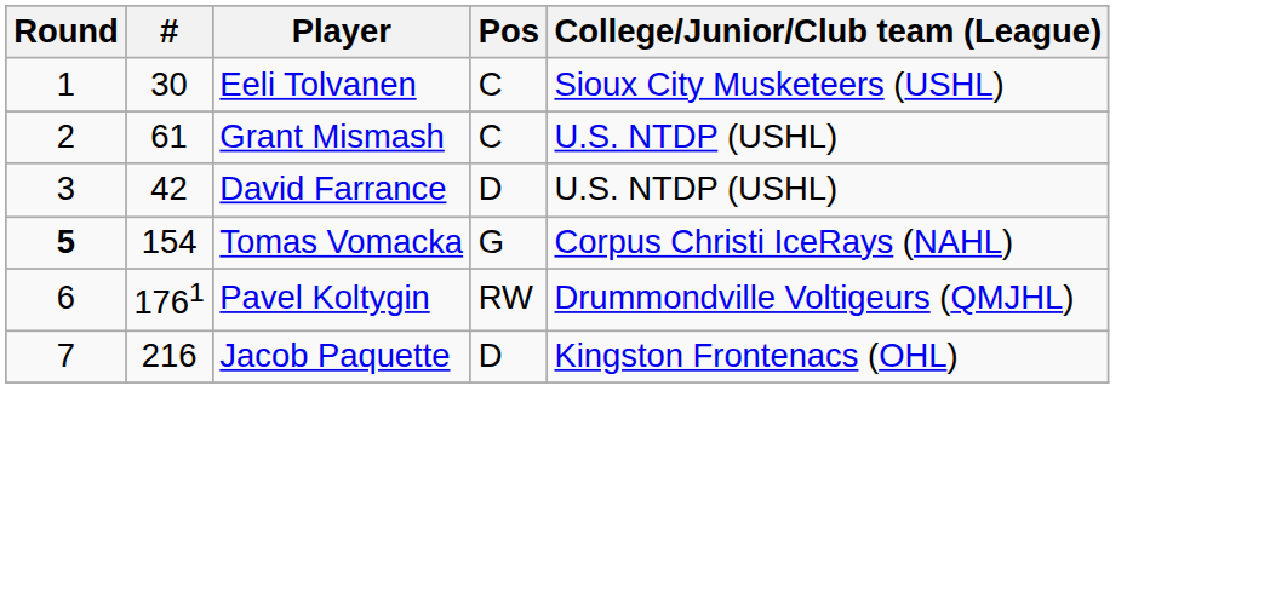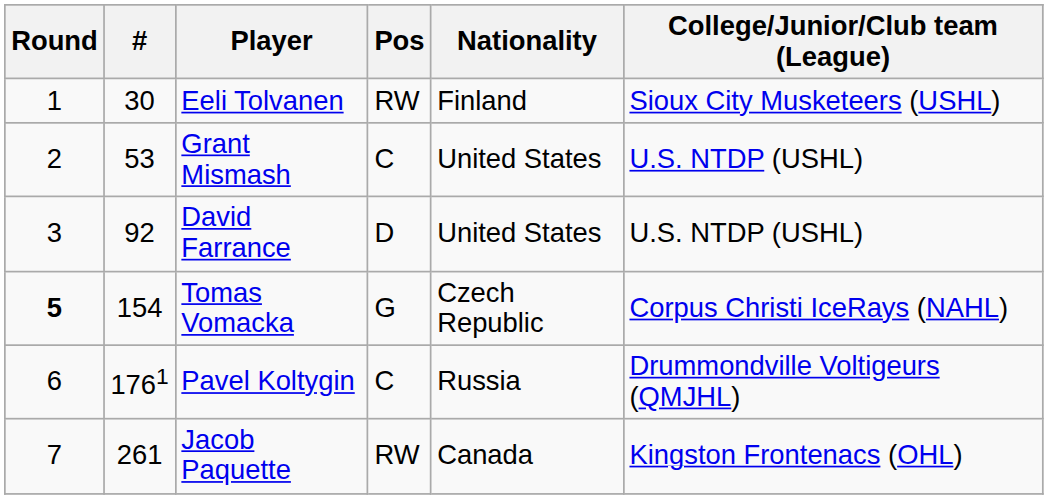+ column: Nationality | Finland | United States | United States | Czech Republic | Russia | Canada
Eeli Tolvanen | Pos: C -> RW
Grant Mismash | #: 61 -> 53
David Farrance | #: 42 -> 92
Pavel Koltygin | Pos: RW -> C
Jacob Paquette | #: 216 -> 261
Jacob Paquette | Pos: D -> RW
